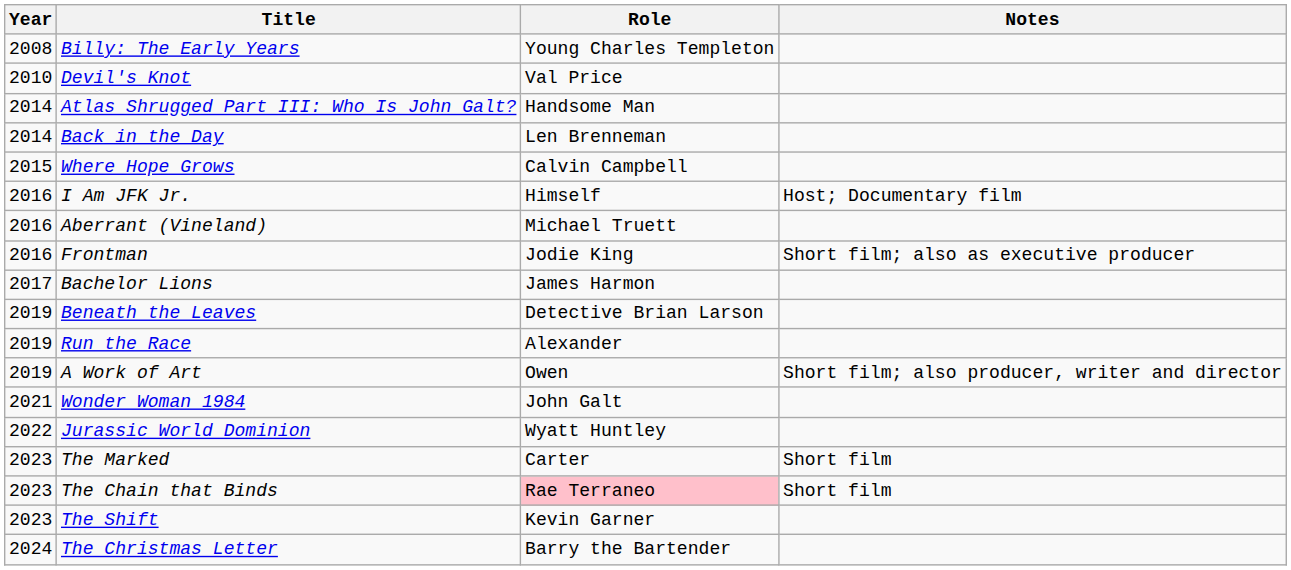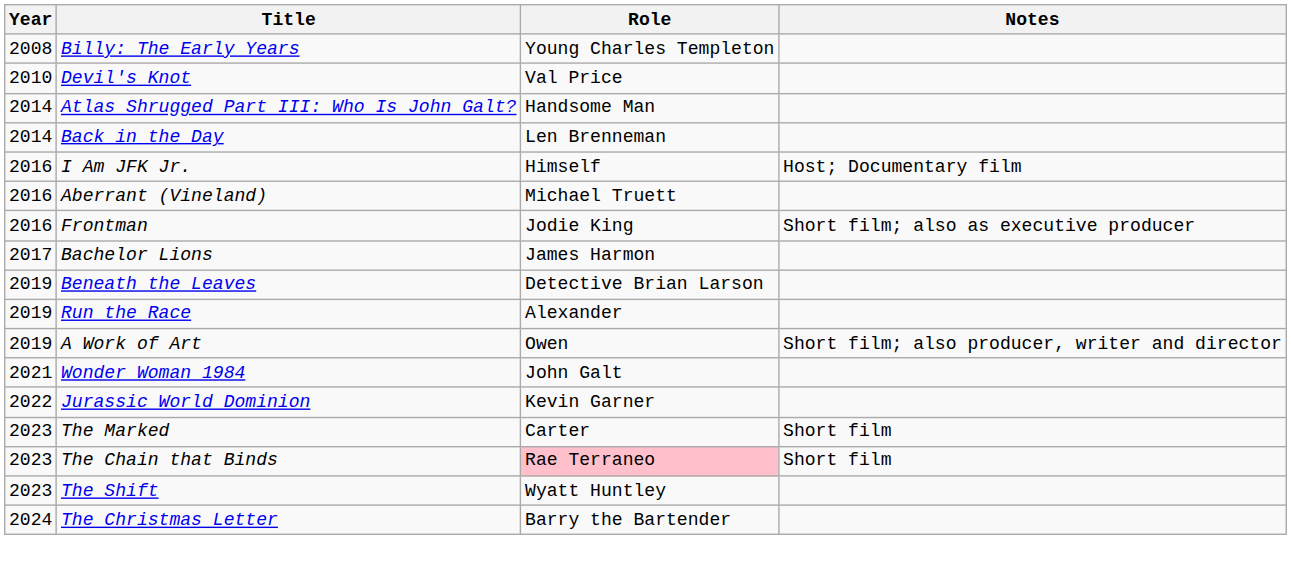- row: 2015 | Where Hope Grows | Calvin Campbell
Jurassic World Dominion | Role: Wyatt Huntley -> Kevin Garner
The Shift | Role: Kevin Garner -> Wyatt Huntley
